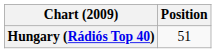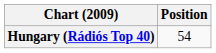Hungary (Rádiós Top 40) | Position: 51 -> 54
